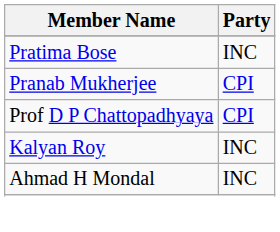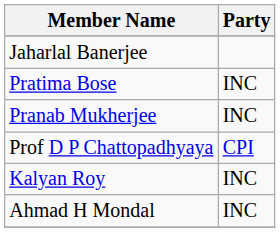+ row: Jaharlal Banerjee
Pranab Mukherjee | Party: CPI -> INC
